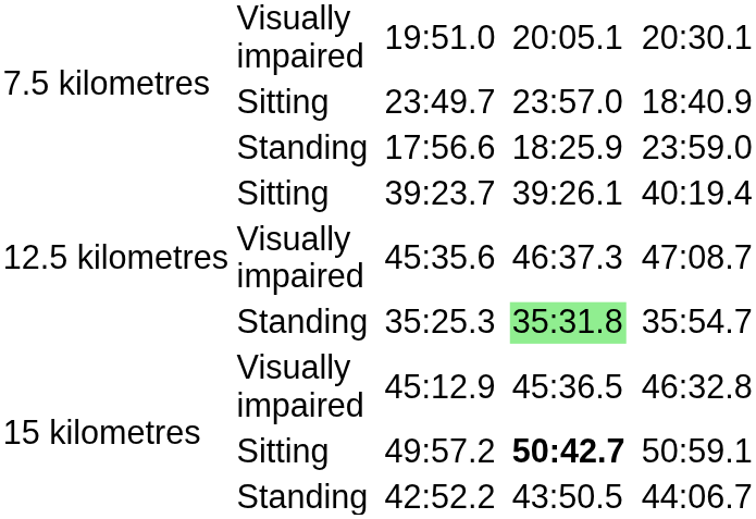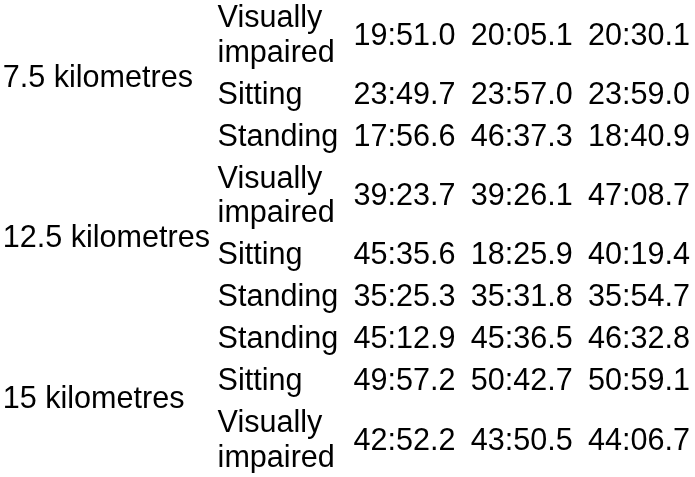23:49.7 | column 8: 18:40.9 -> 23:59.0
17:56.6 | column 6: 18:25.9 -> 46:37.3
17:56.6 | column 8: 23:59.0 -> 18:40.9
39:23.7 | column 2: Sitting -> Visually impaired
39:23.7 | column 8: 40:19.4 -> 47:08.7
45:35.6 | column 2: Visually impaired -> Sitting
45:35.6 | column 6: 46:37.3 -> 18:25.9
45:35.6 | column 8: 47:08.7 -> 40:19.4
35:25.3 | column 6: lightgreen background -> no background
45:12.9 | column 2: Visually impaired -> Standing
49:57.2 | column 6: bold -> normal
42:52.2 | column 2: Standing -> Visually impaired
